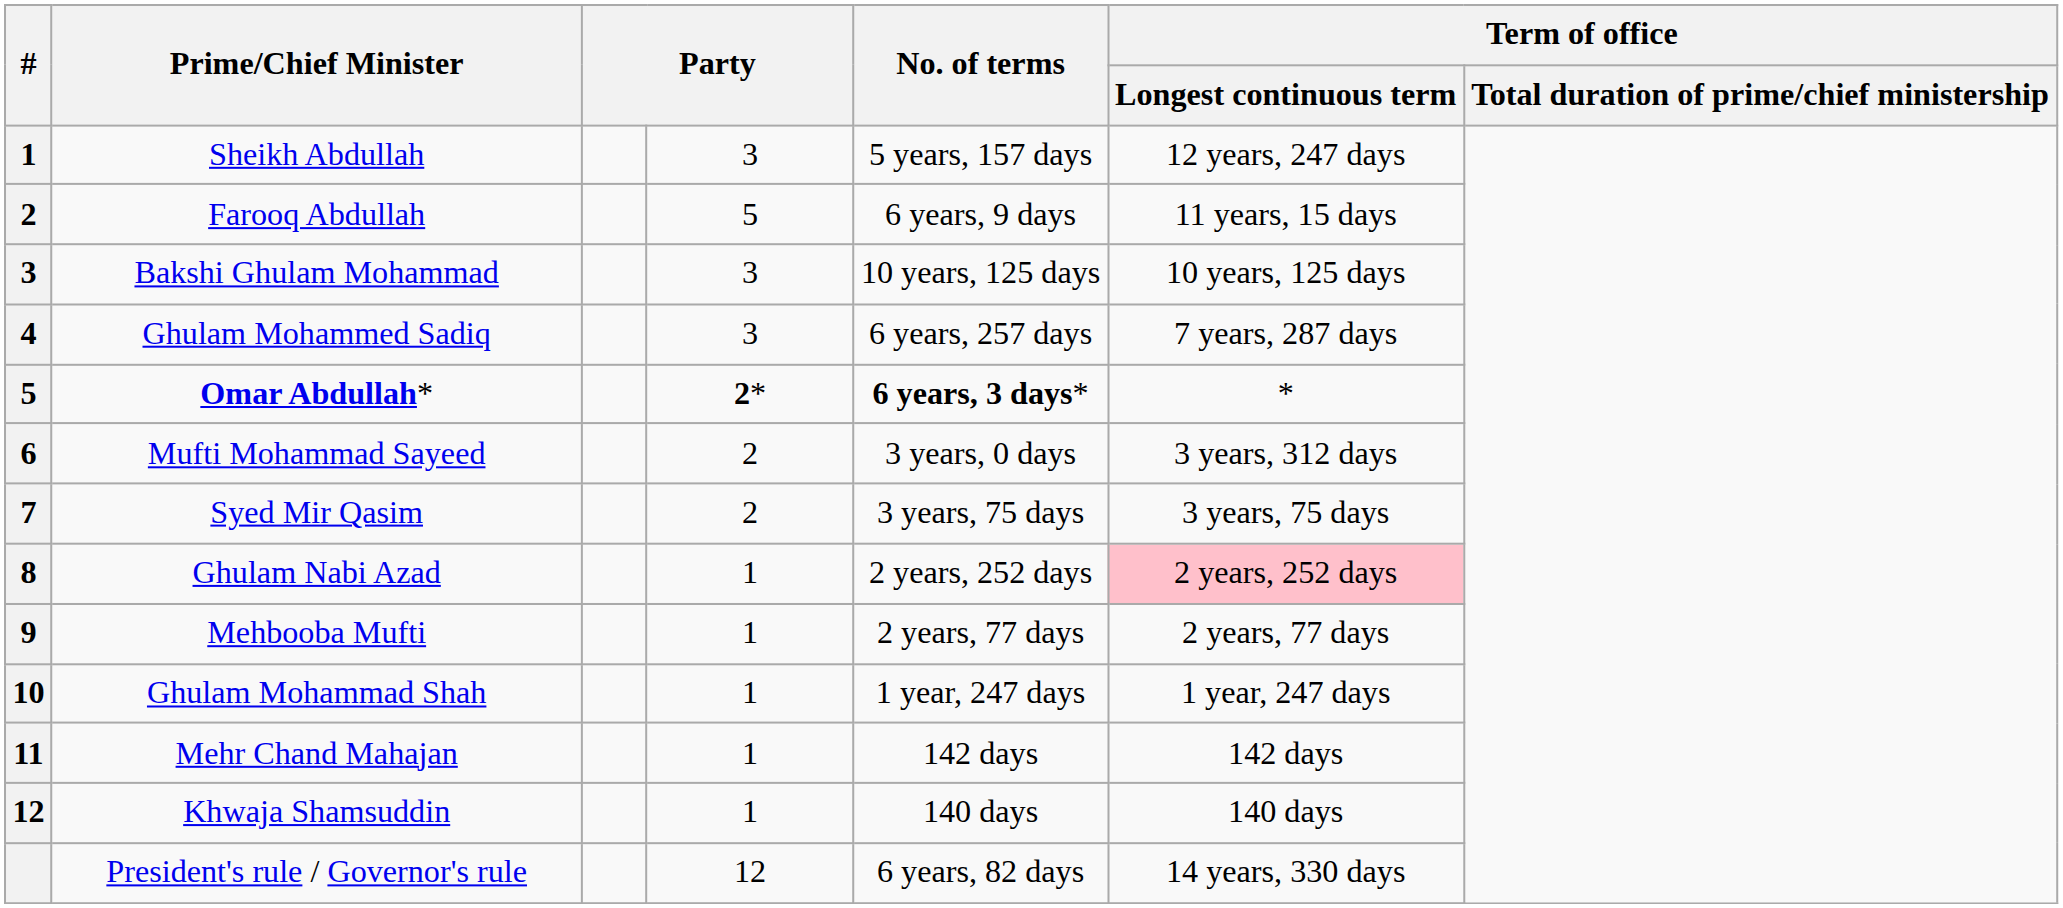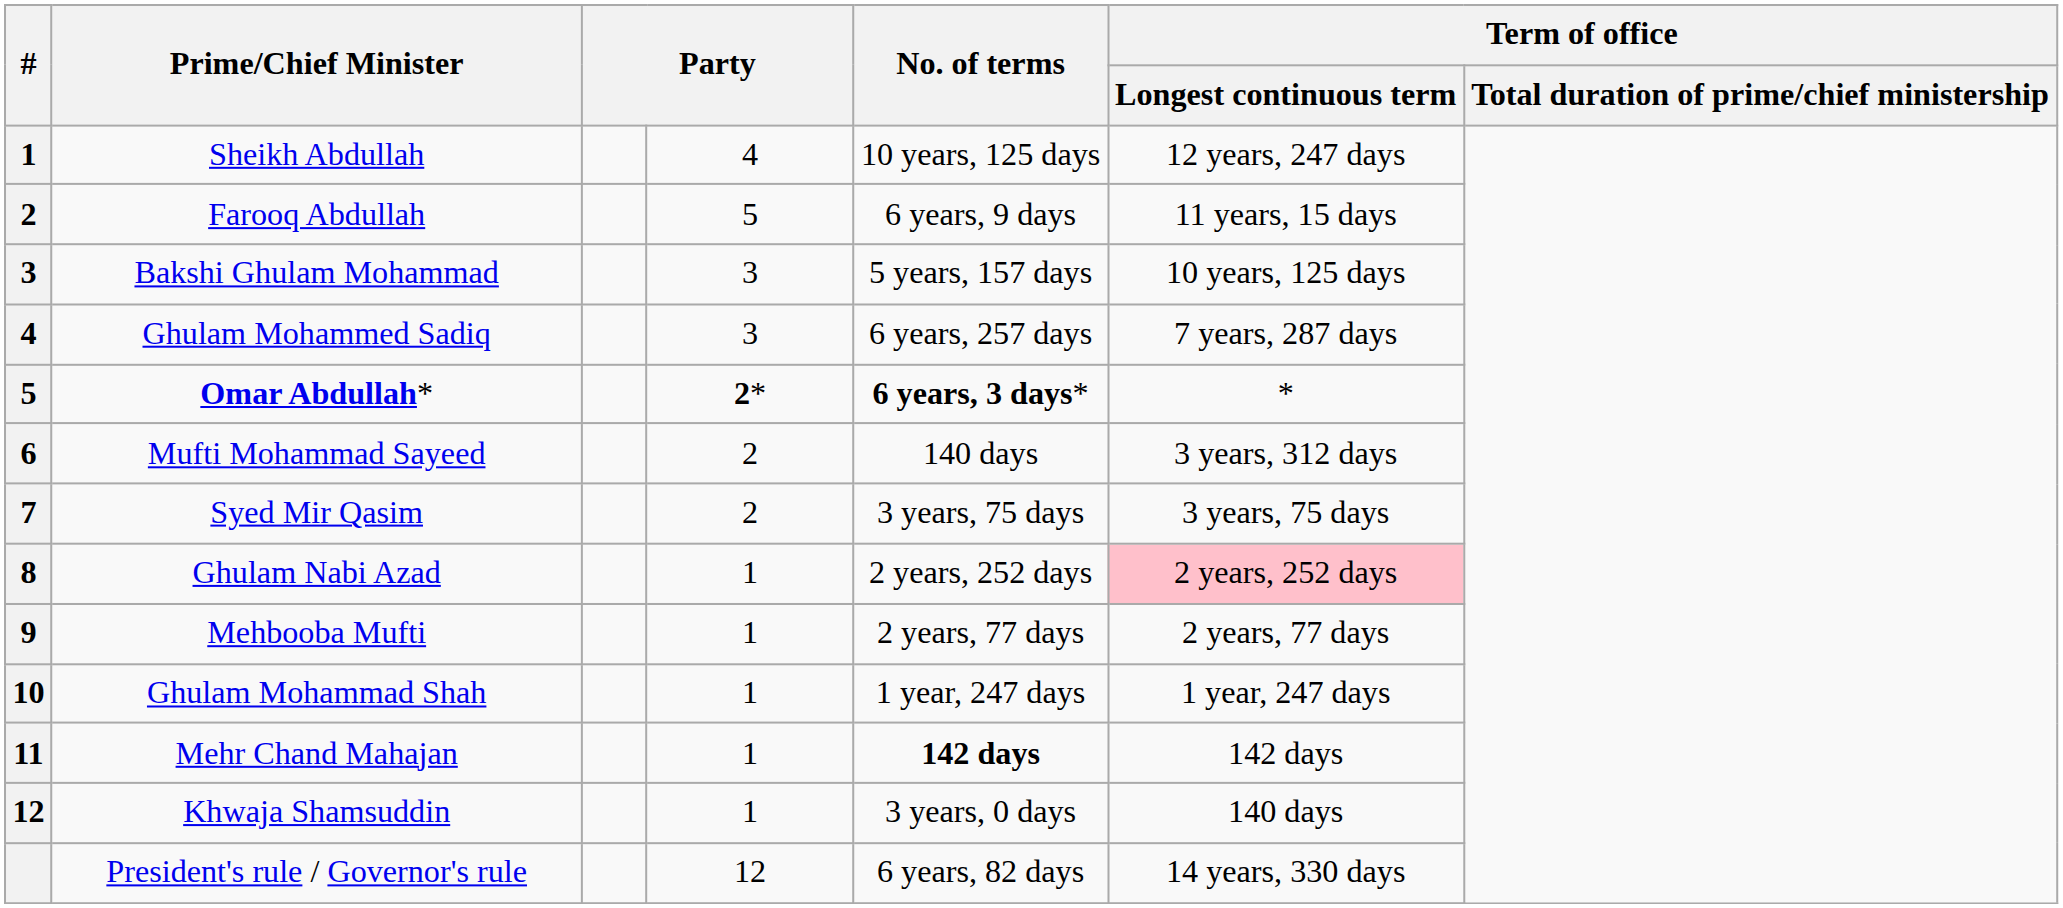Sheikh Abdullah | column 4: 3 -> 4
Sheikh Abdullah | No. of terms: 5 years, 157 days -> 10 years, 125 days
Bakshi Ghulam Mohammad | No. of terms: 10 years, 125 days -> 5 years, 157 days
Mufti Mohammad Sayeed | No. of terms: 3 years, 0 days -> 140 days
Mehr Chand Mahajan | No. of terms: normal -> bold
Khwaja Shamsuddin | No. of terms: 140 days -> 3 years, 0 days
